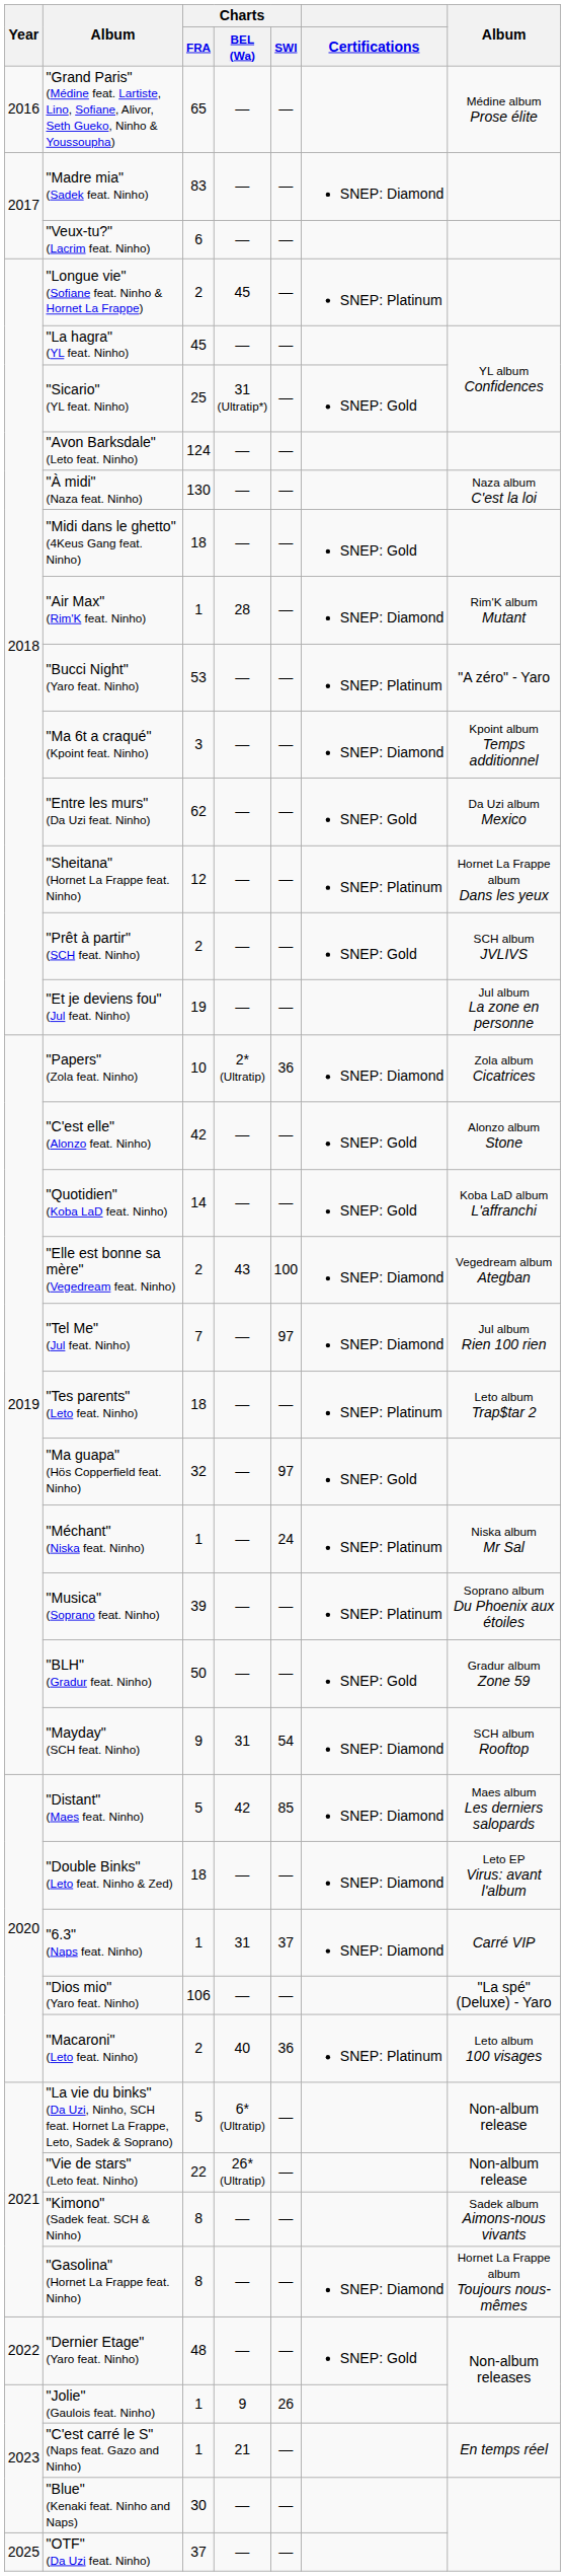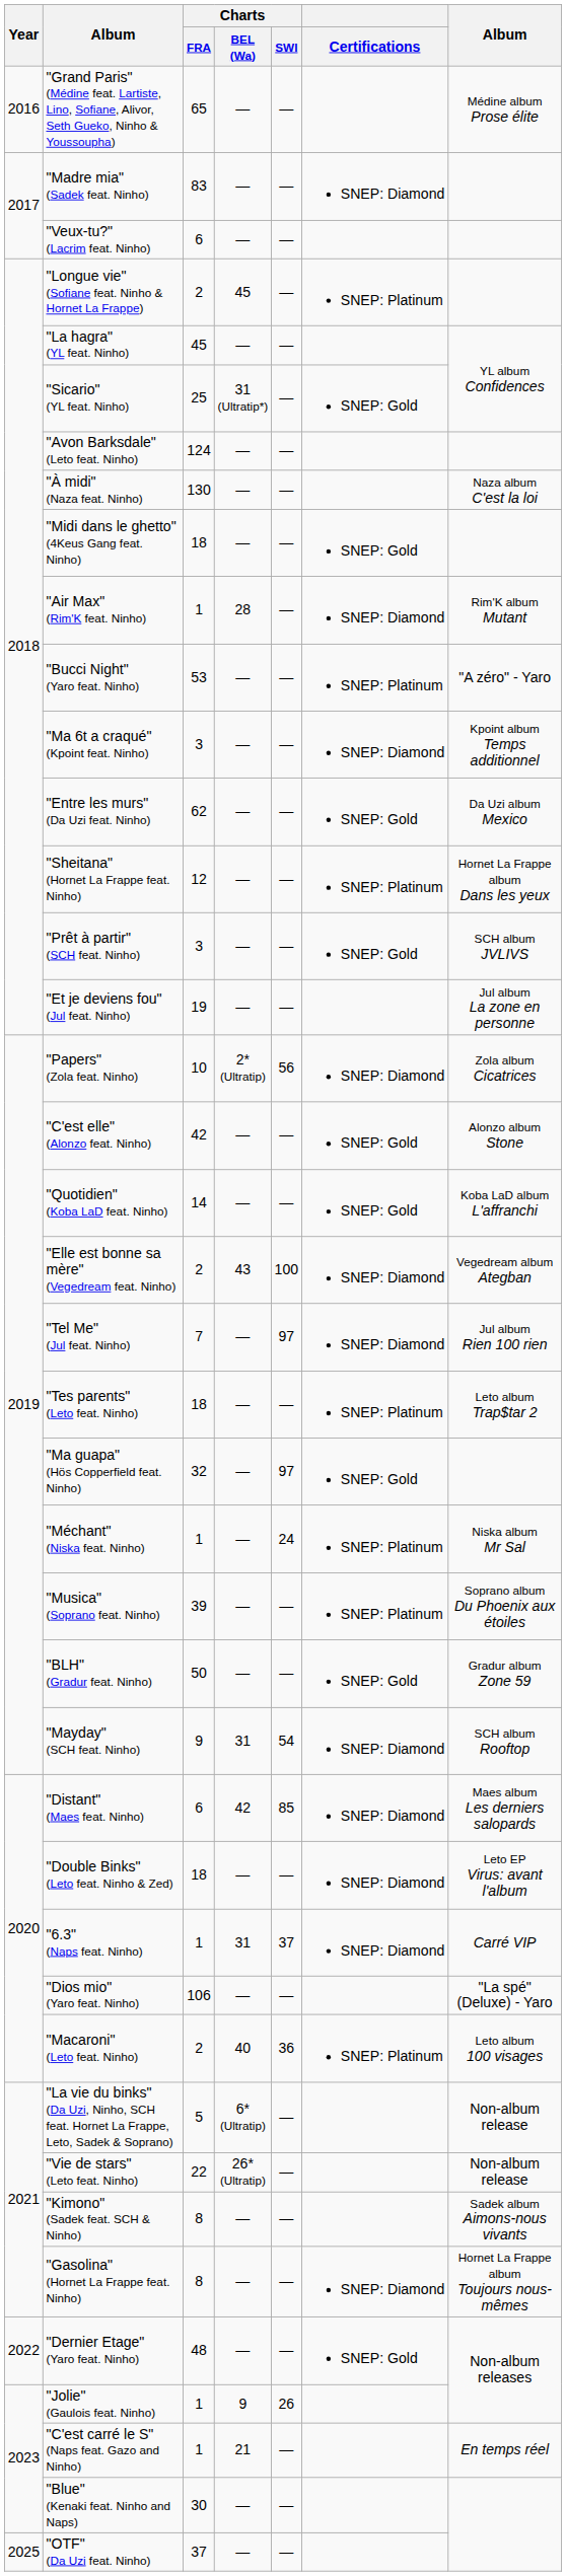"Prêt à partir" (SCH feat. Ninho) | Charts / FRA: 2 -> 3
"Papers" (Zola feat. Ninho) | Charts / SWI: 36 -> 56
"Distant" (Maes feat. Ninho) | Charts / FRA: 5 -> 6
